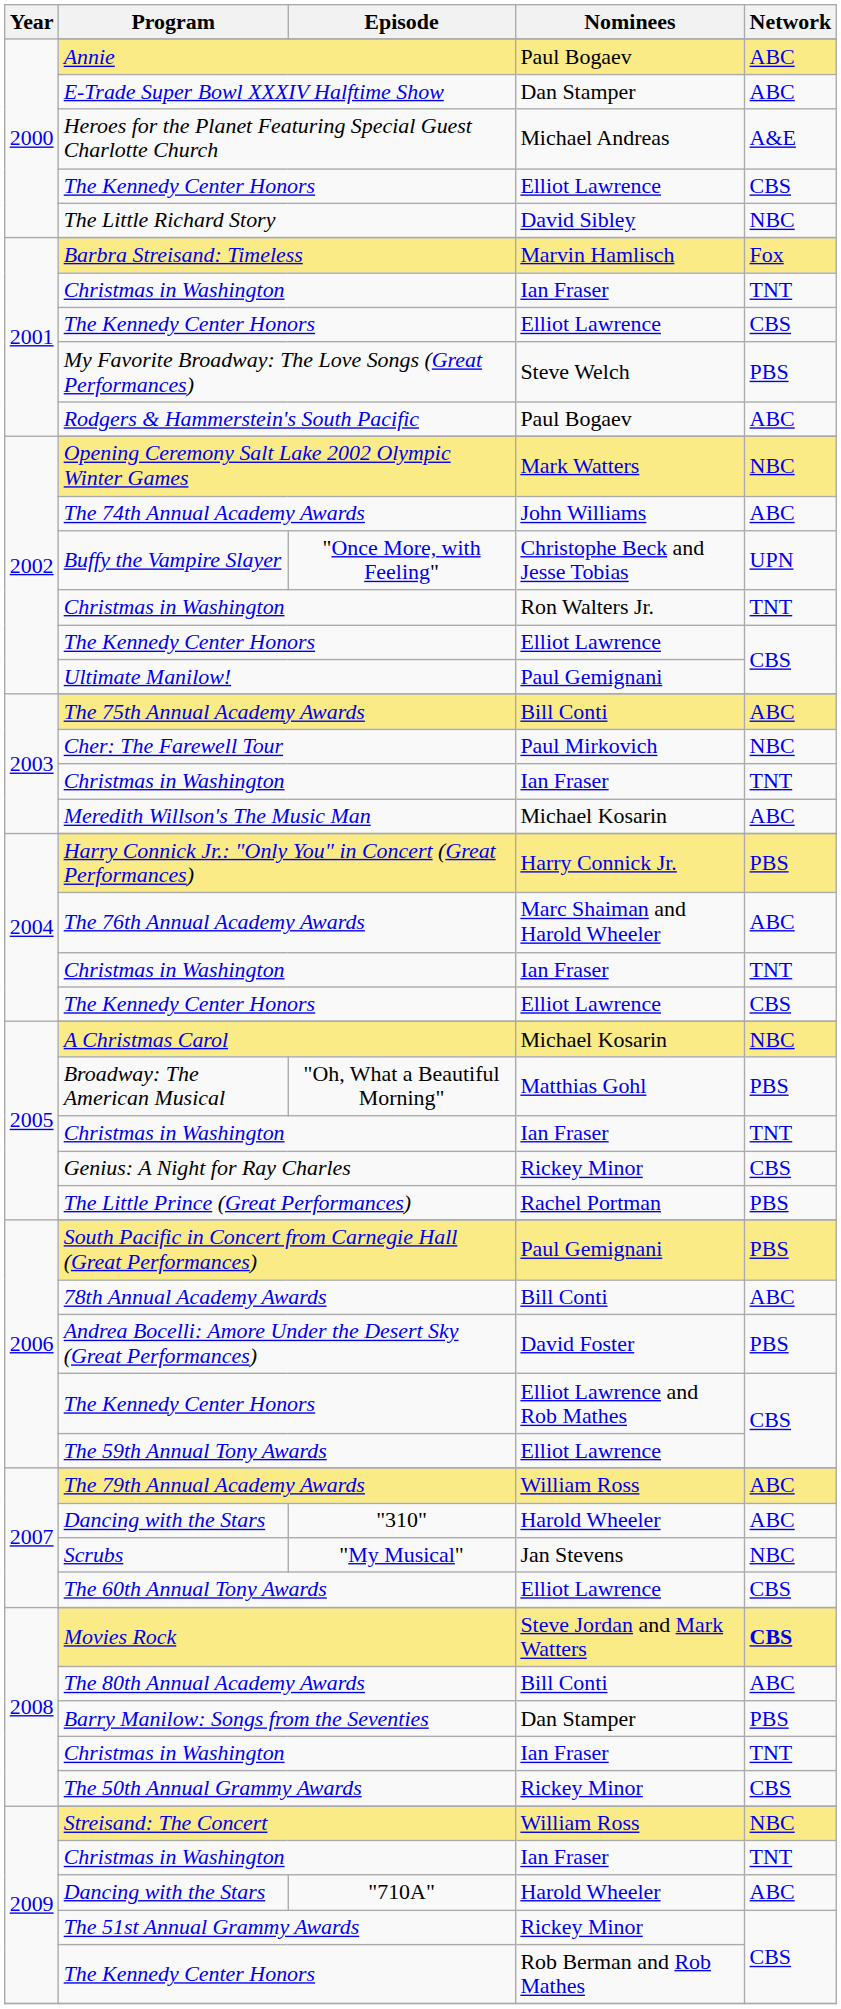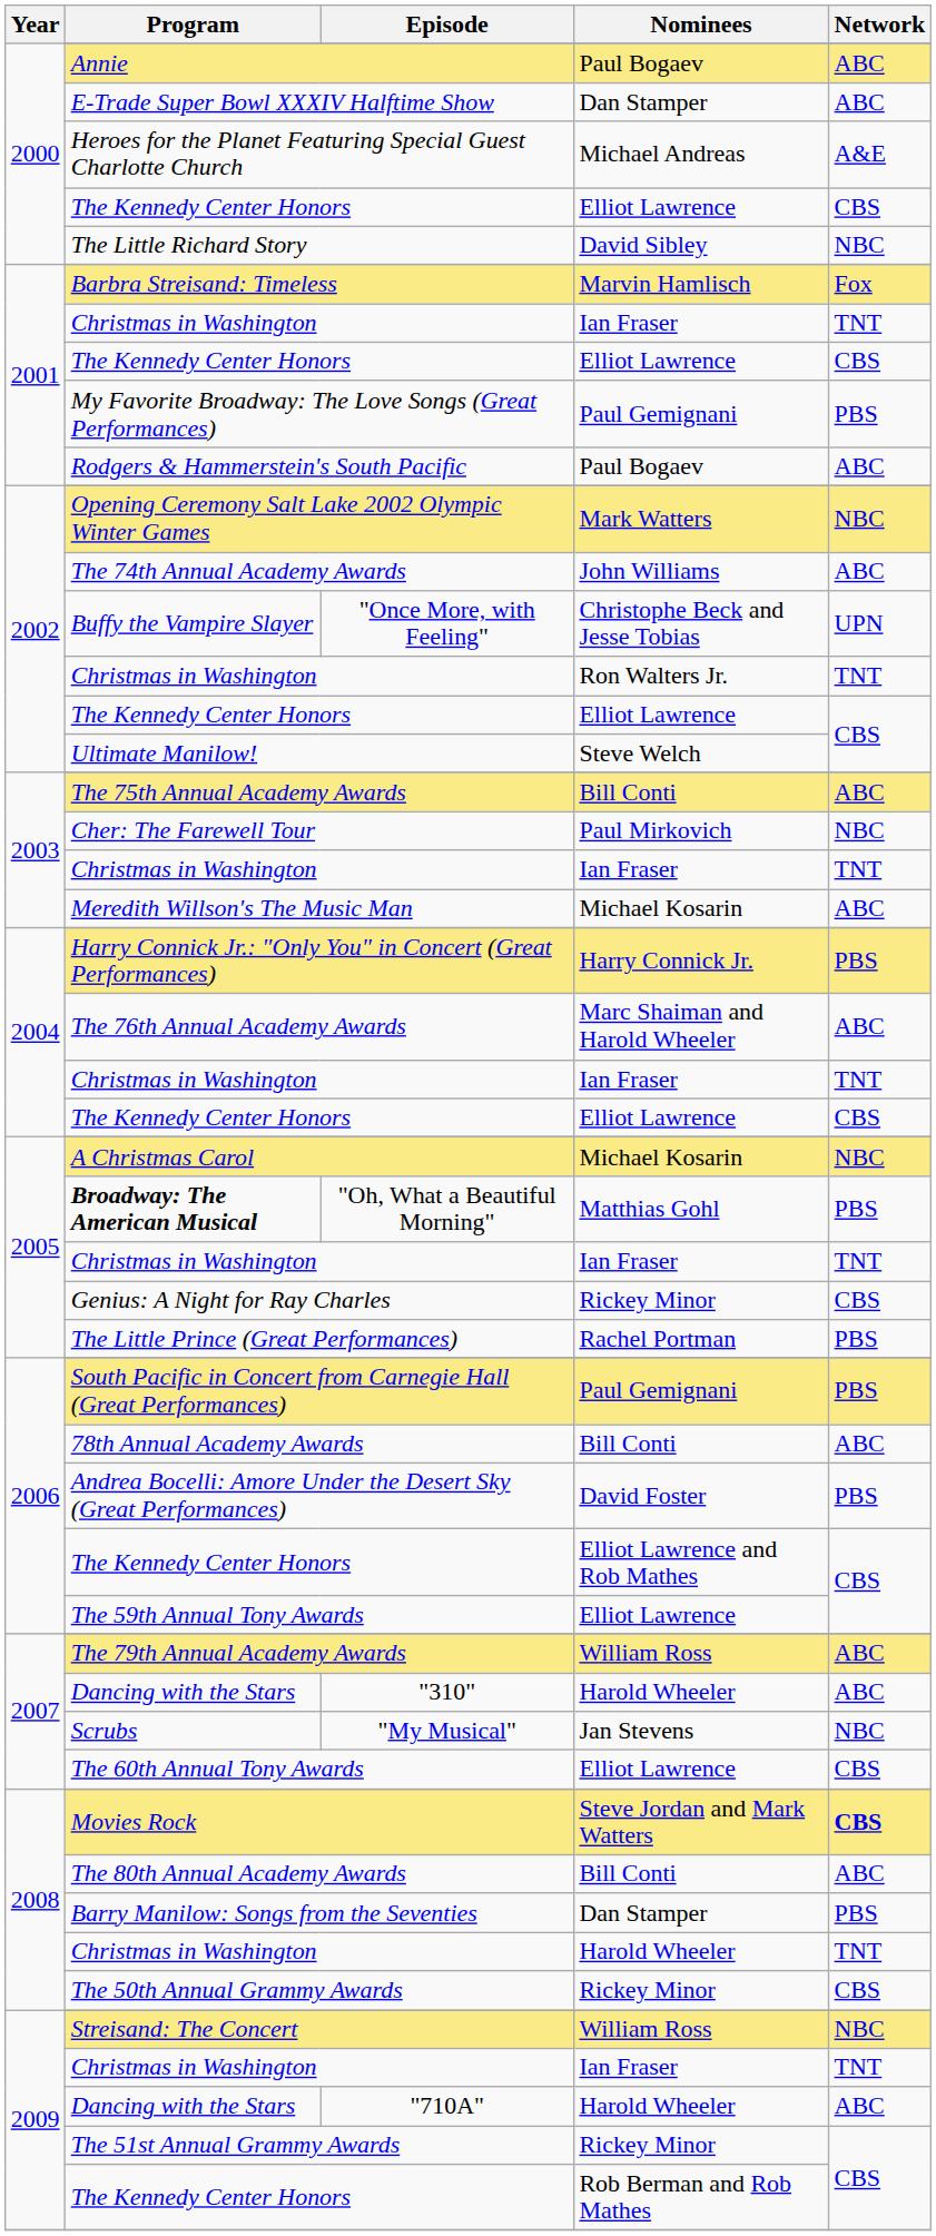My Favorite Broadway: The Love Songs (Great Performances) | Nominees: Steve Welch -> Paul Gemignani
Ultimate Manilow! | Nominees: Paul Gemignani -> Steve Welch
"Oh, What a Beautiful Morning" | Program: normal -> bold
2008 / Christmas in Washington | Nominees: Ian Fraser -> Harold Wheeler
